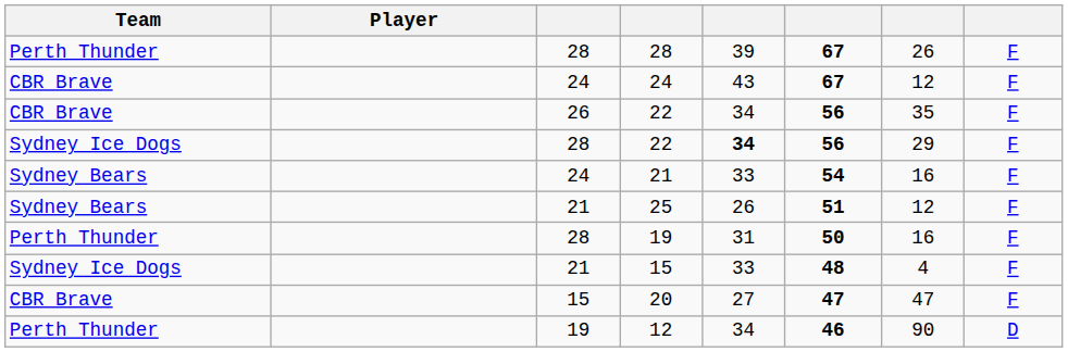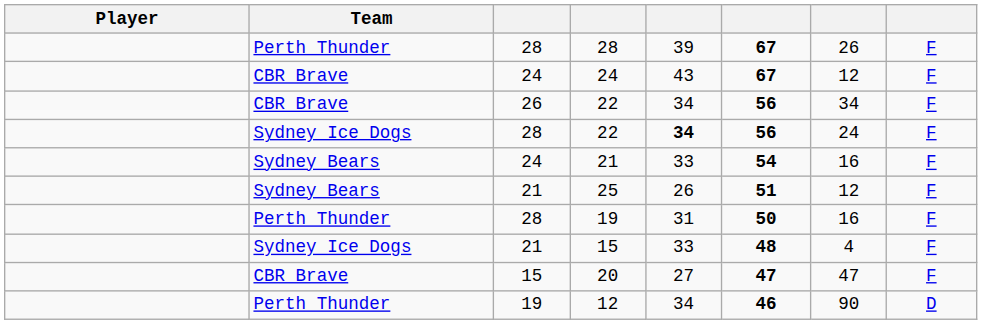columns swapped: Player <-> Team
26 / 22 | column 7: 35 -> 34
28 / 22 | column 7: 29 -> 24
